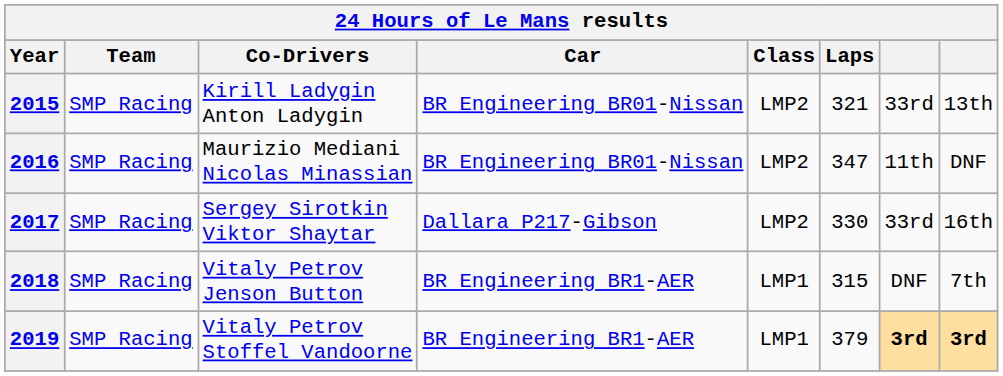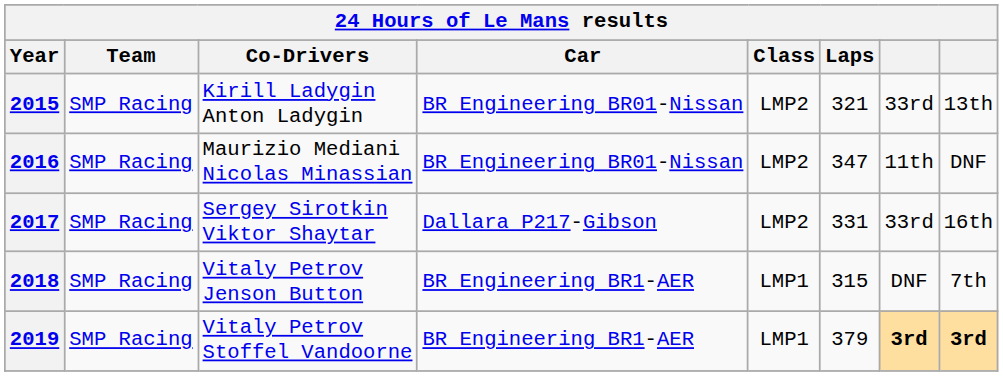2017 | Laps: 330 -> 331
